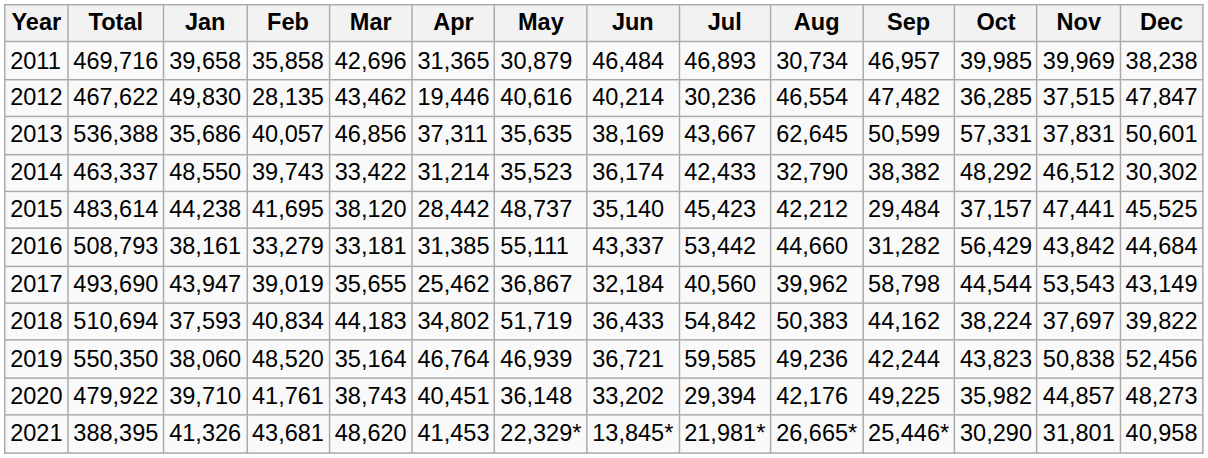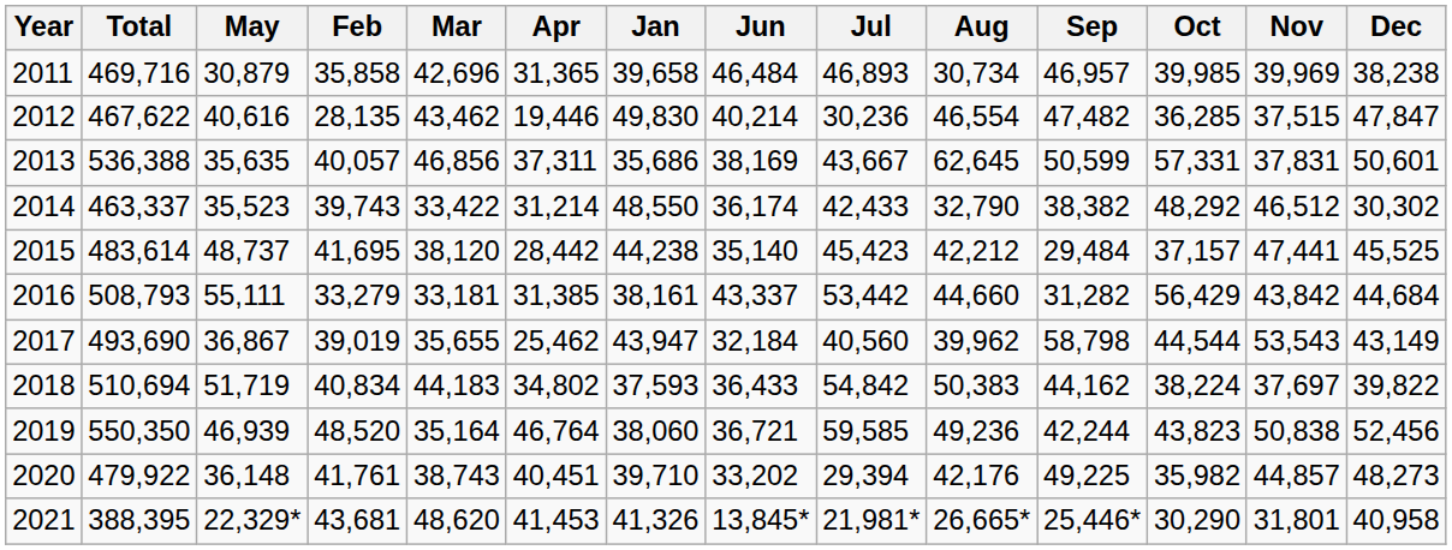columns swapped: Jan <-> May
